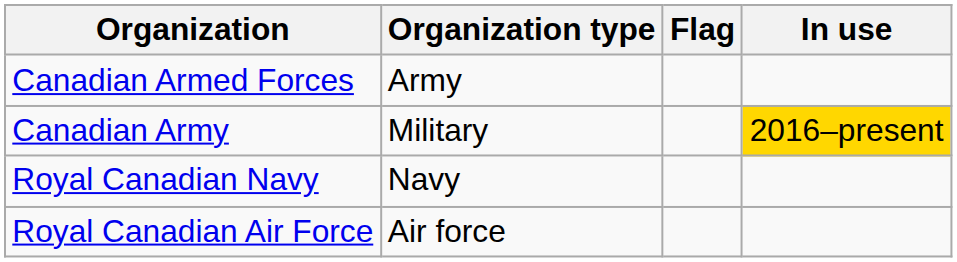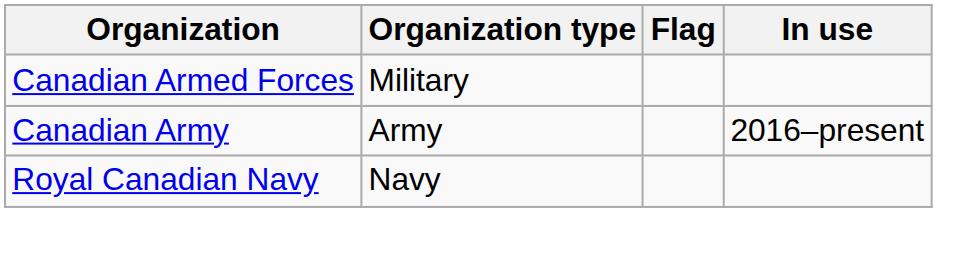Canadian Armed Forces | Organization type: Army -> Military
Canadian Army | Organization type: Military -> Army
Canadian Army | In use: gold background -> no background
- row: Royal Canadian Air Force | Air force
